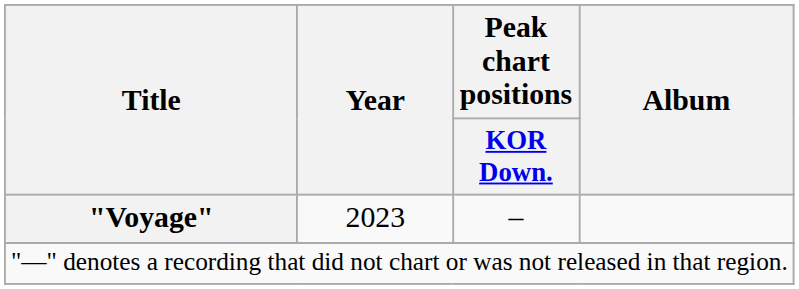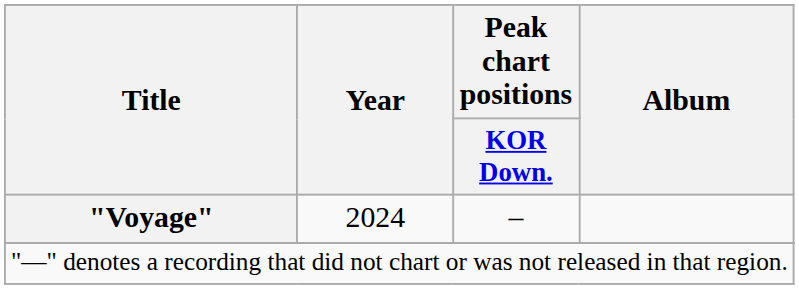"Voyage" | Year: 2023 -> 2024
